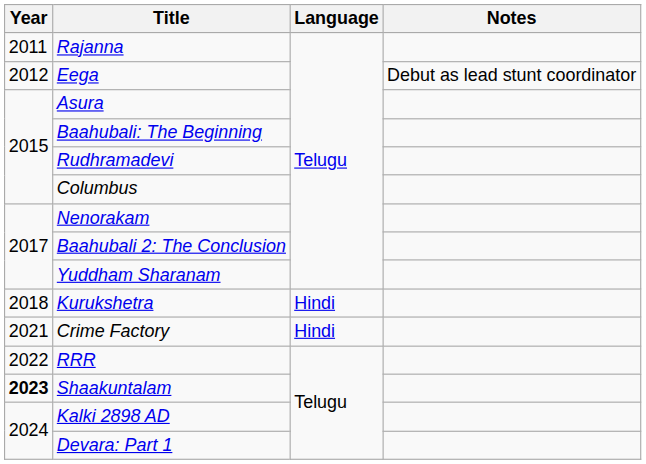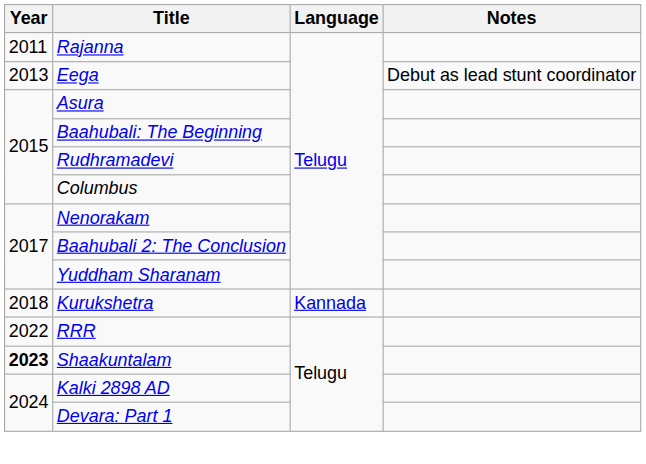Eega | Year: 2012 -> 2013
Kurukshetra | Language: Hindi -> Kannada
- row: 2021 | Crime Factory | Hindi
